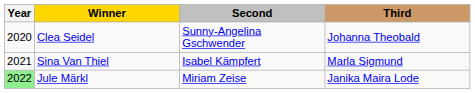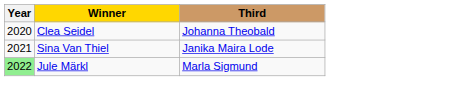- column: Second | Sunny-Angelina Gschwender | Isabel Kämpfert | Miriam Zeise
Sina Van Thiel | Third: Marla Sigmund -> Janika Maira Lode
Jule Märkl | Third: Janika Maira Lode -> Marla Sigmund
